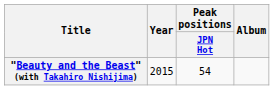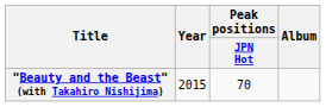"Beauty and the Beast" (with Takahiro Nishijima) | Peak positions / JPN Hot: 54 -> 70
